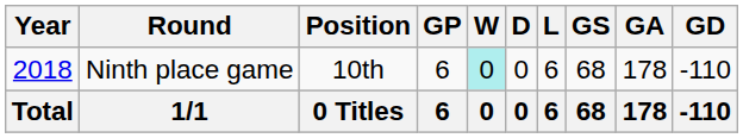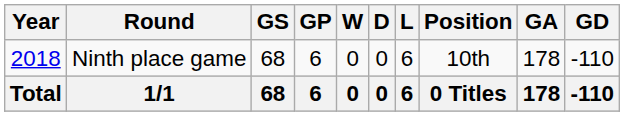columns swapped: Position <-> GS
Ninth place game | W: paleturquoise background -> no background
